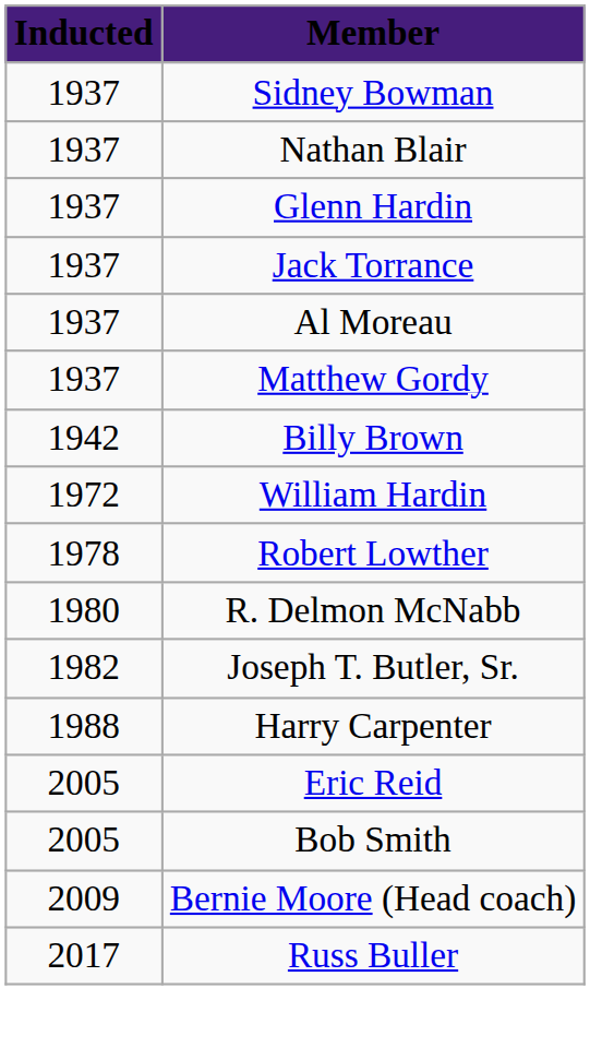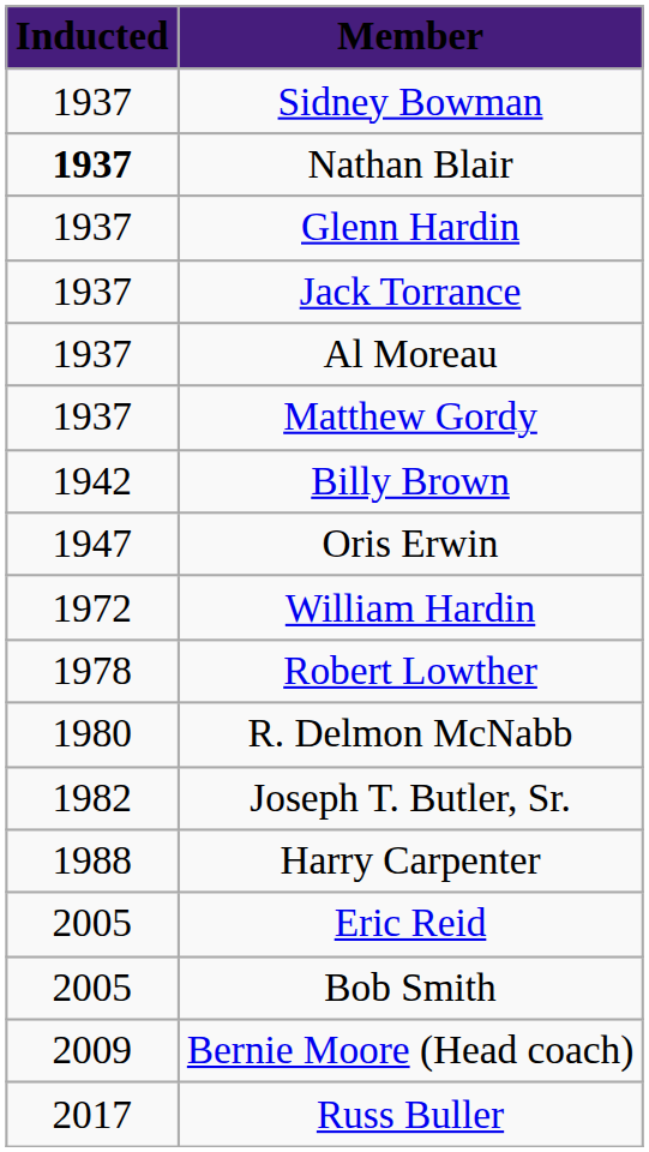Nathan Blair | Inducted: normal -> bold
+ row: 1947 | Oris Erwin
